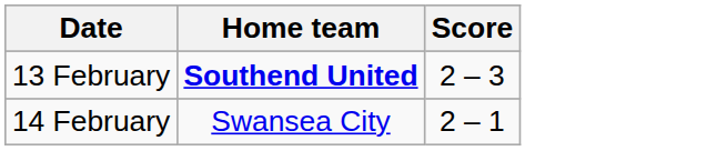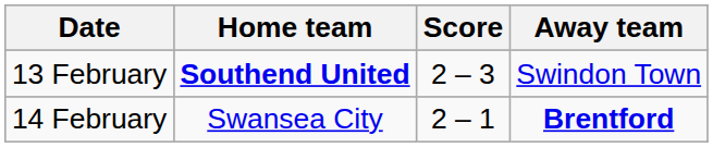+ column: Away team | Swindon Town | Brentford
